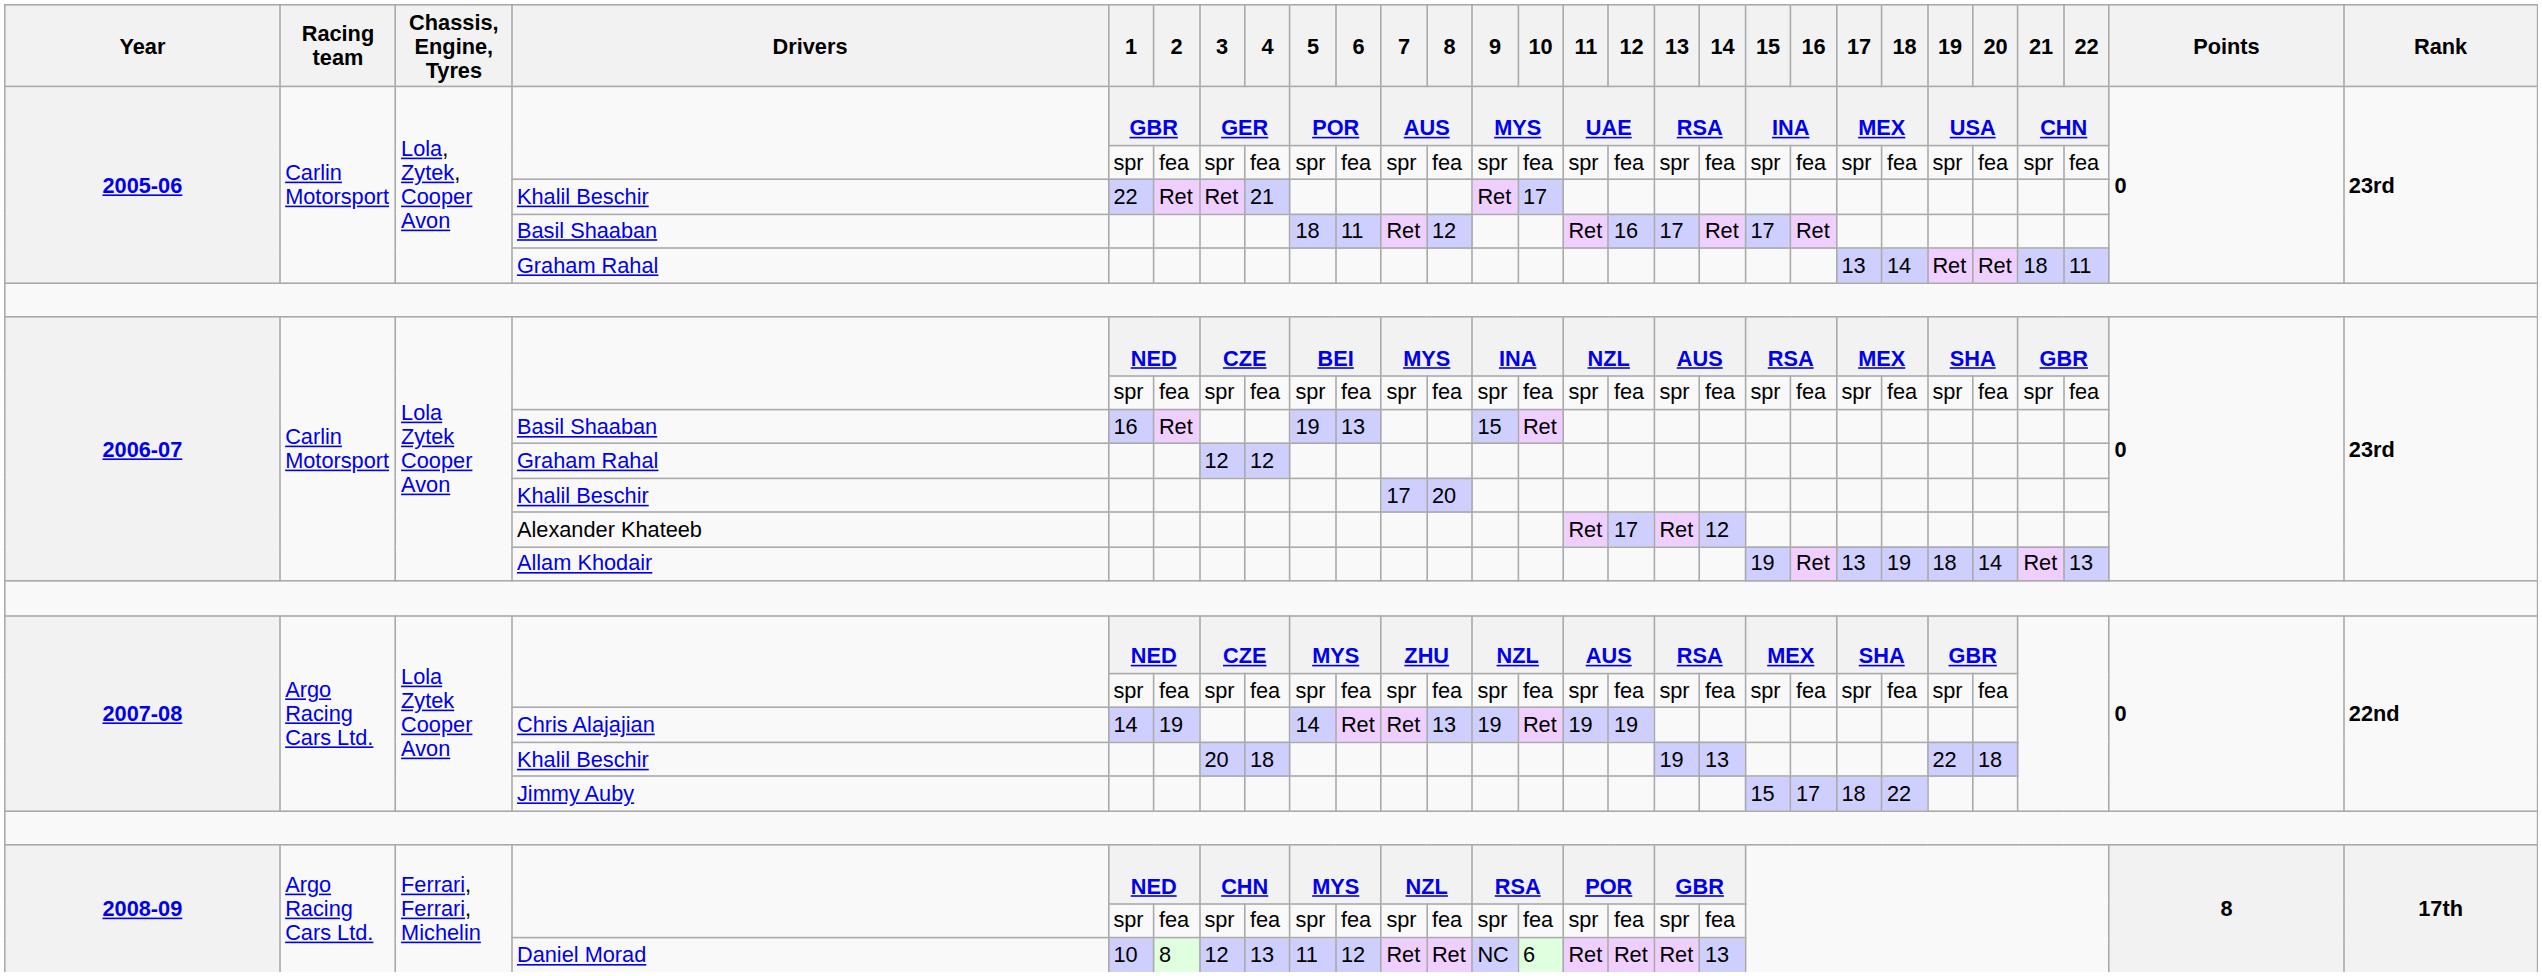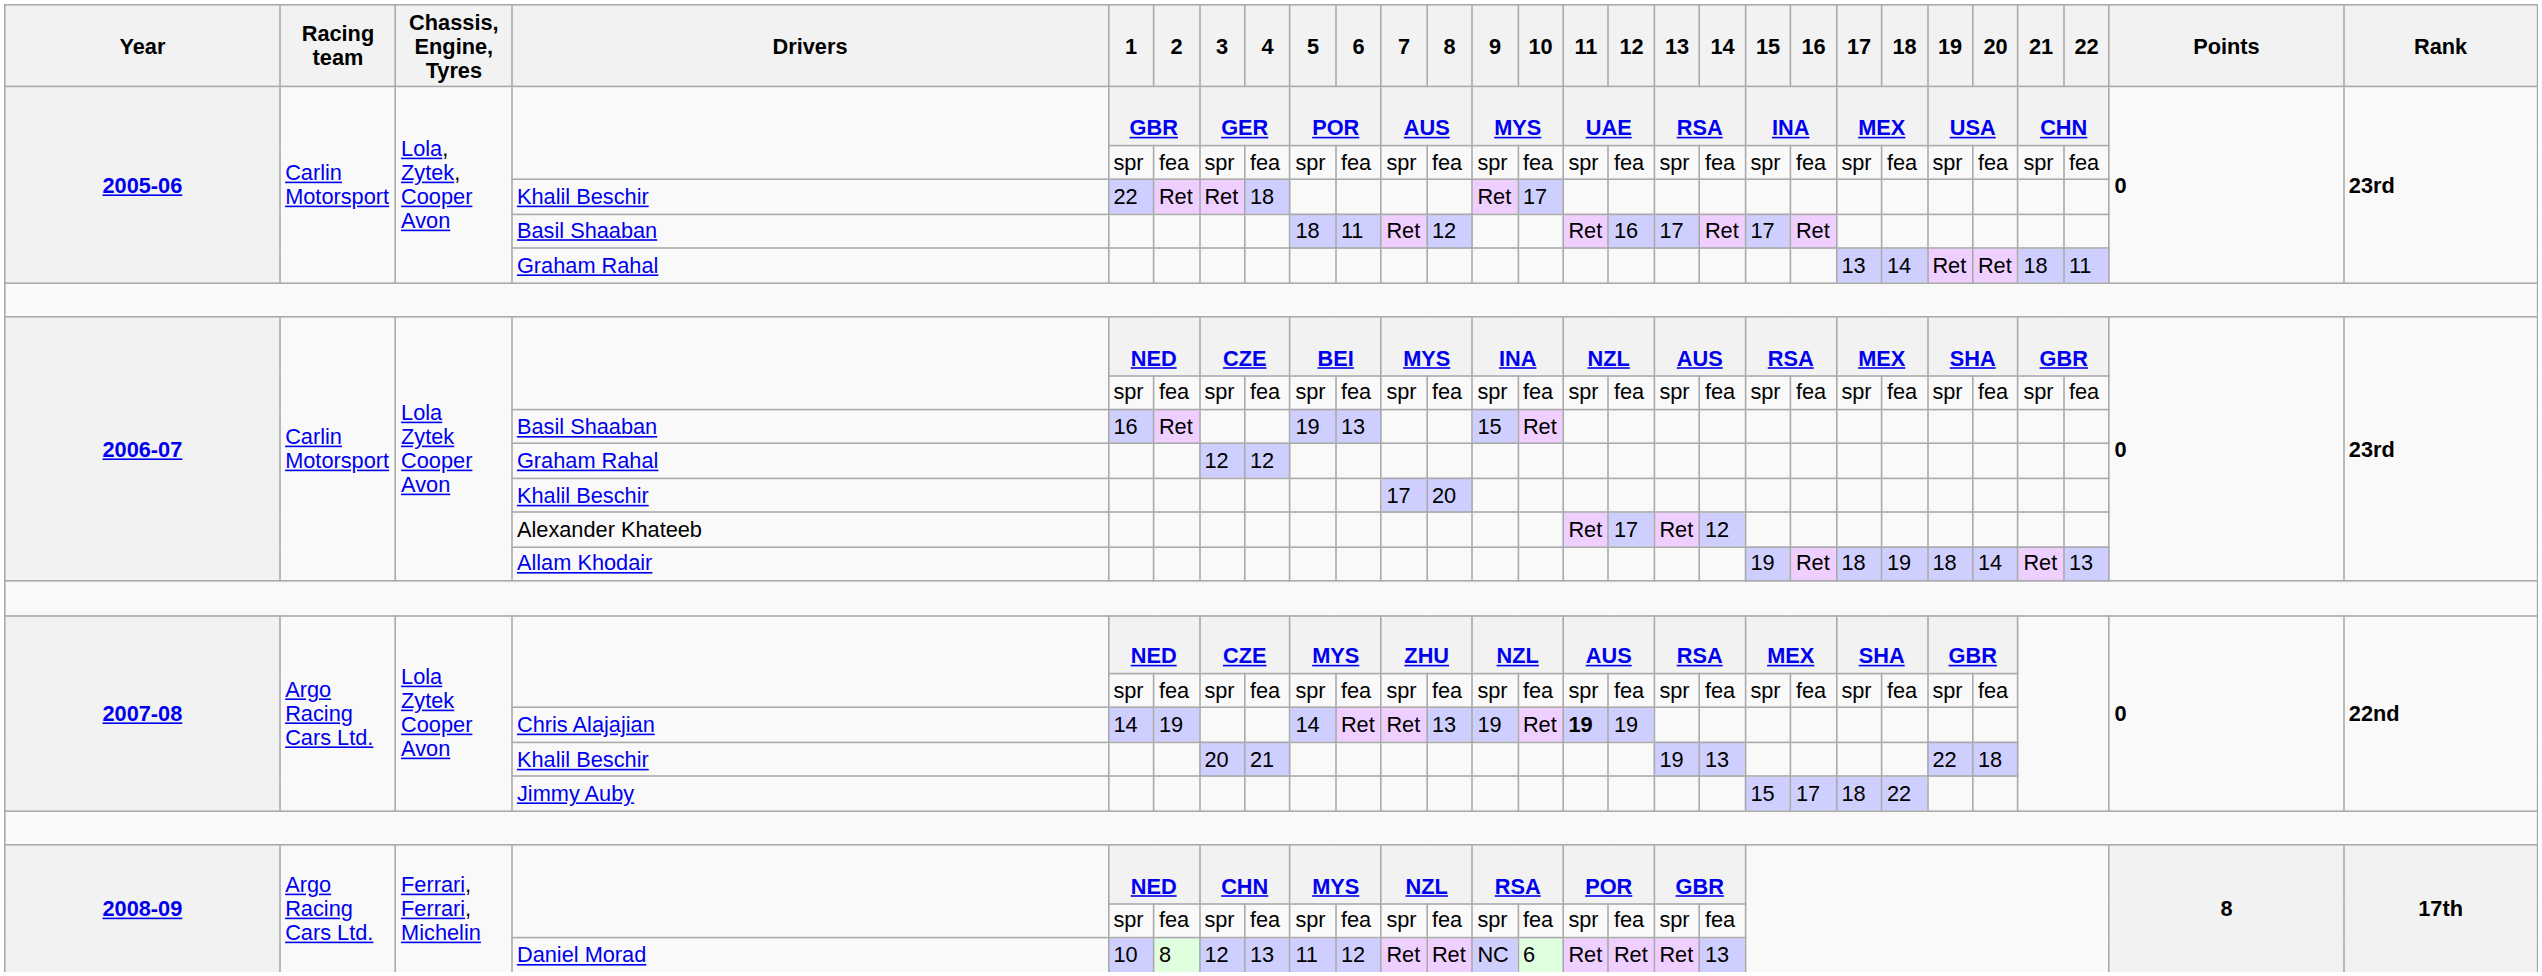2005-06 / Khalil Beschir | 4: 21 -> 18
Allam Khodair | 17: 13 -> 18
Chris Alajajian | 11: normal -> bold
2007-08 / Khalil Beschir | 4: 18 -> 21
